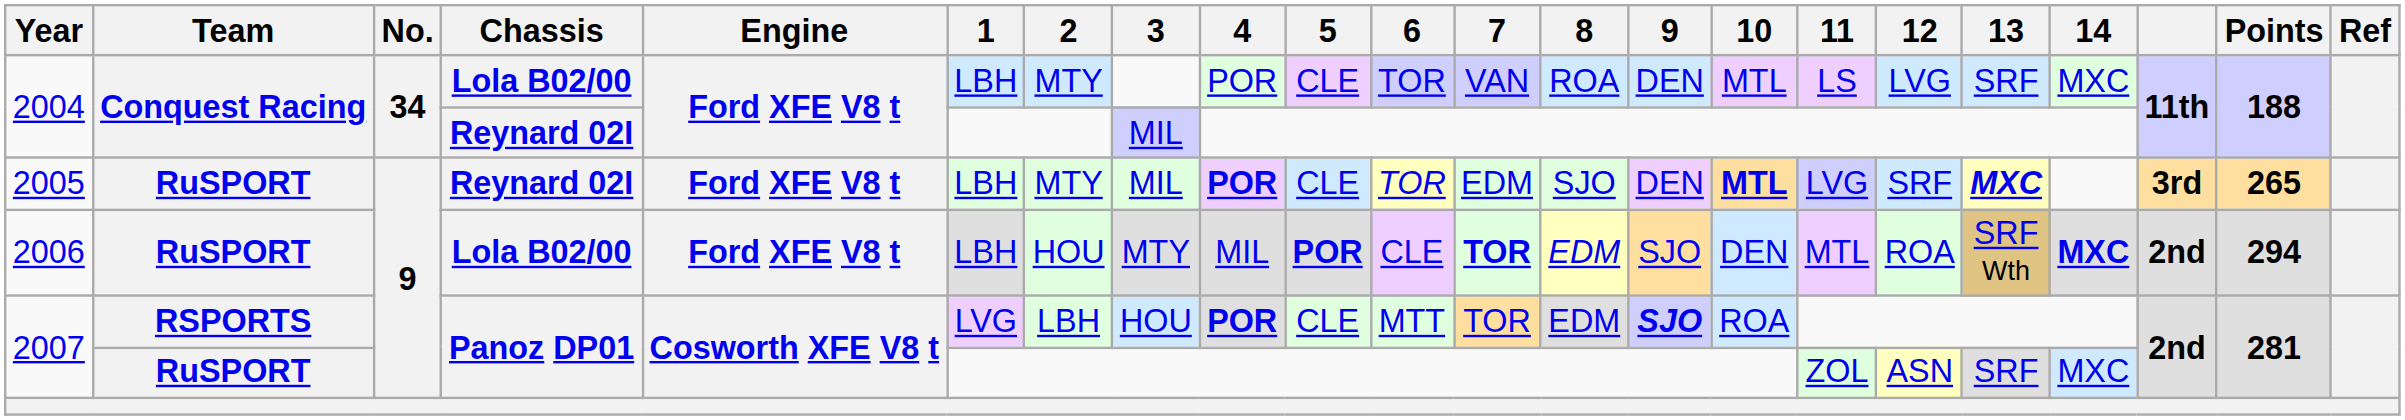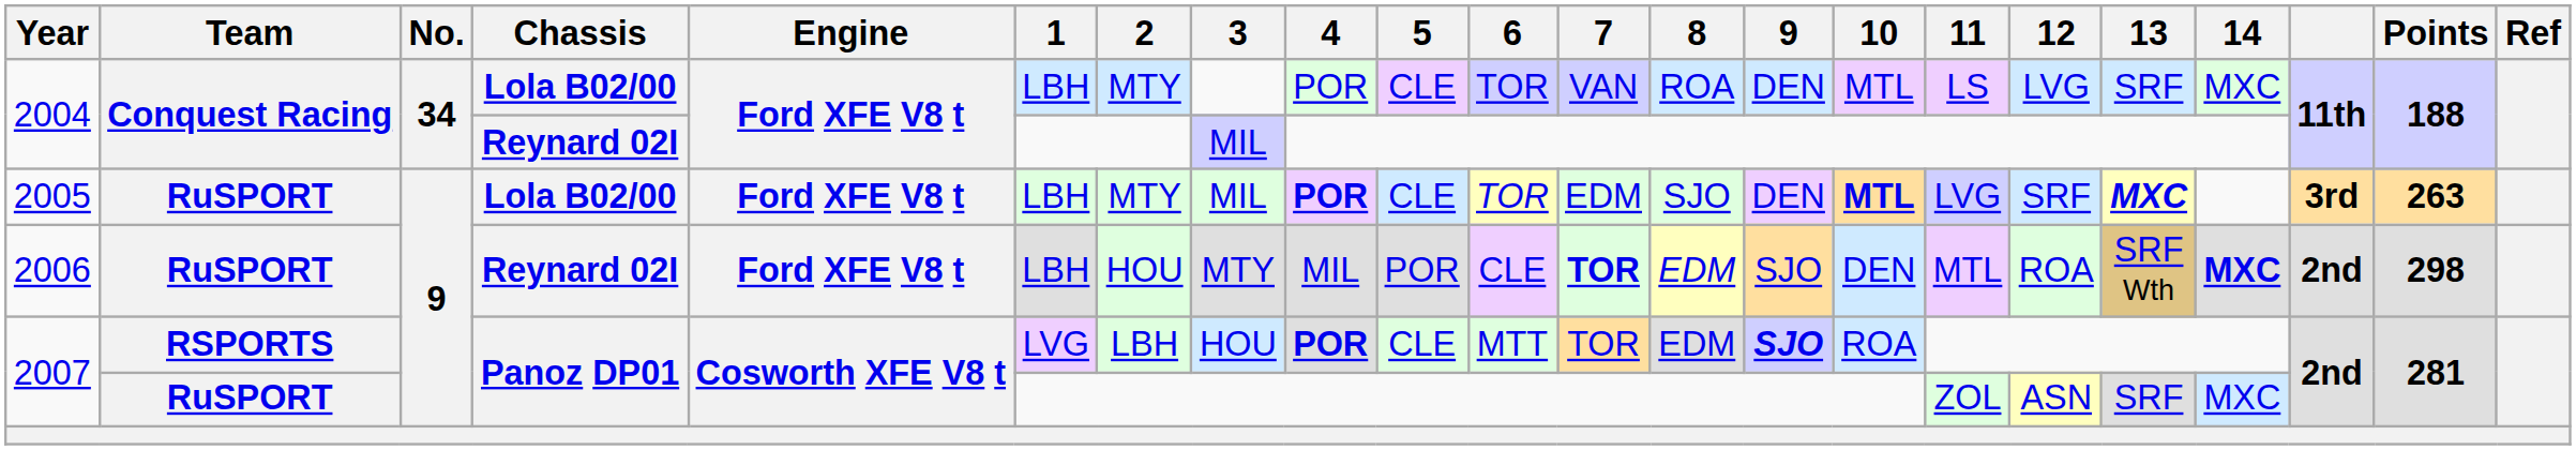2005 | Chassis: Reynard 02I -> Lola B02/00
2005 | Points: 265 -> 263
2006 | Chassis: Lola B02/00 -> Reynard 02I
2006 | 5: bold -> normal
2006 | Points: 294 -> 298
